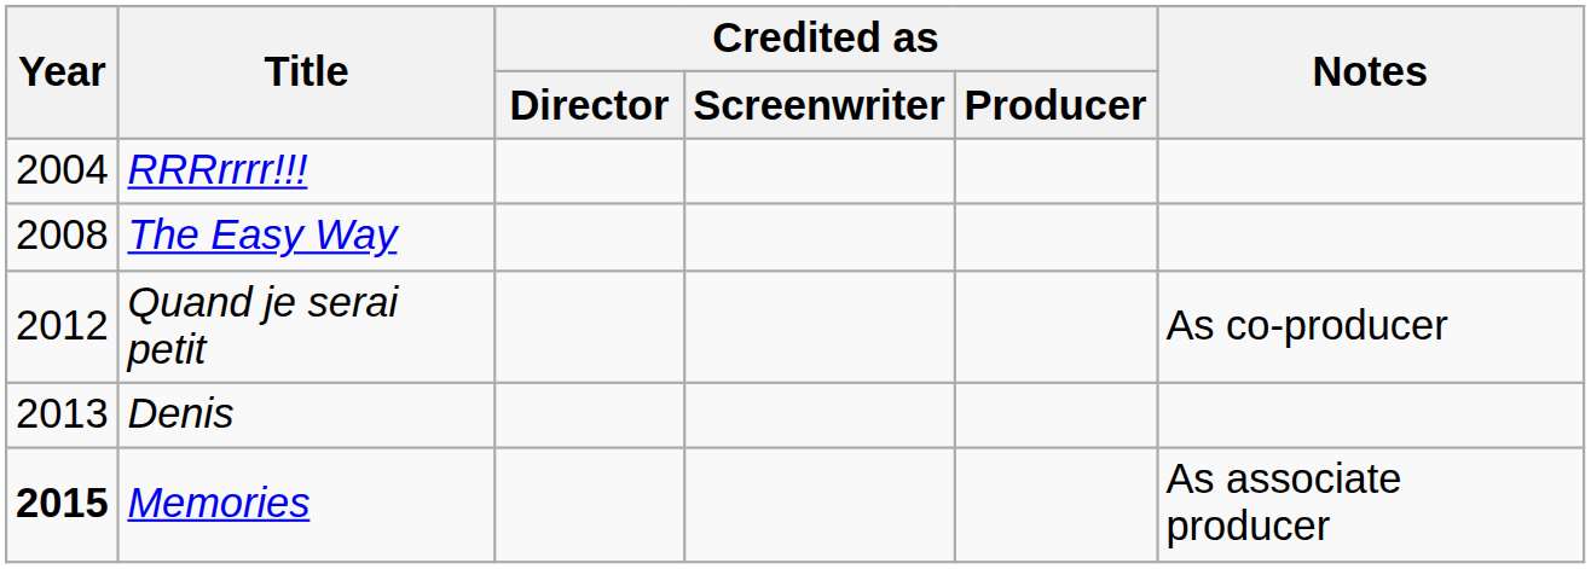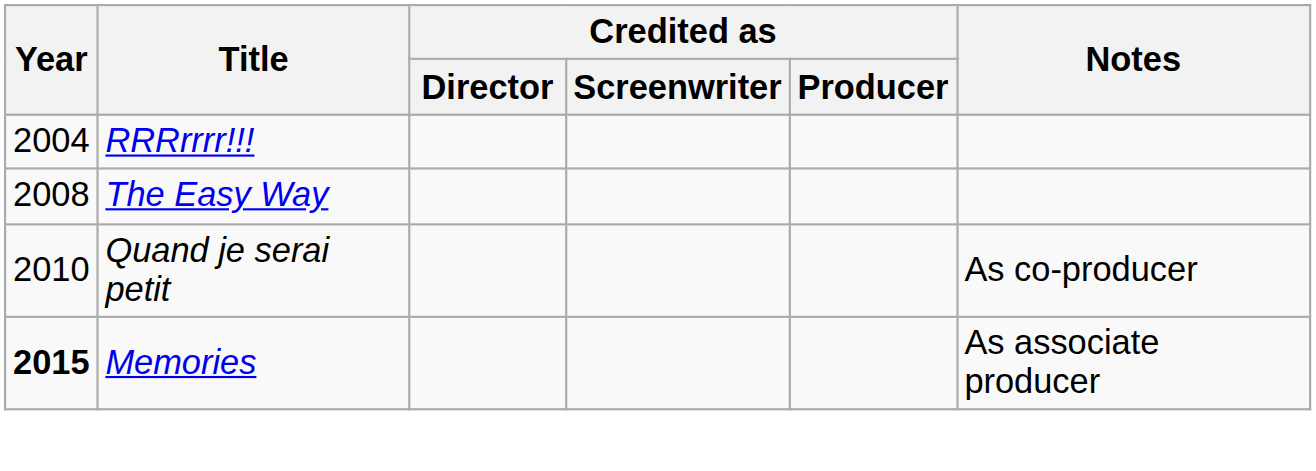Quand je serai petit | Year: 2012 -> 2010
- row: 2013 | Denis
